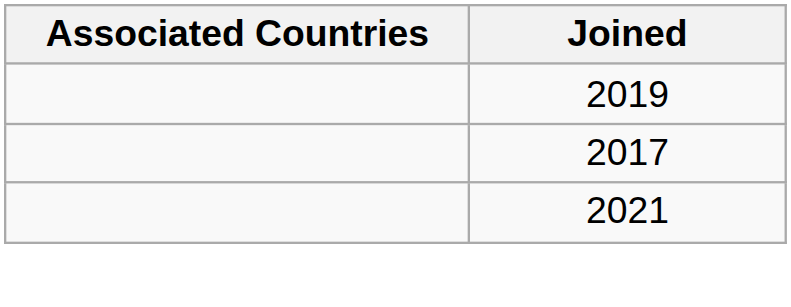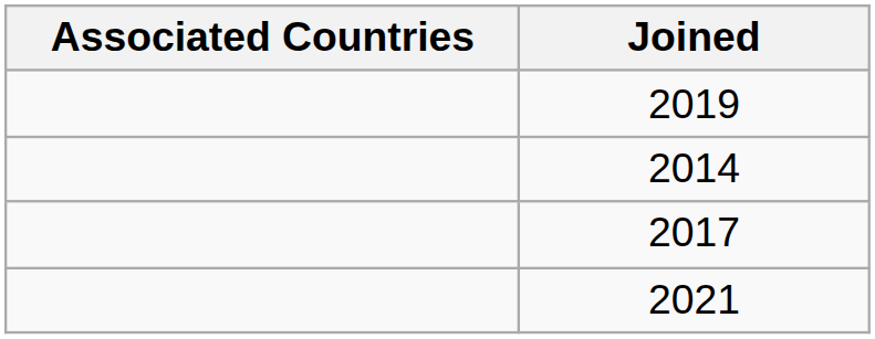+ row: 2014
